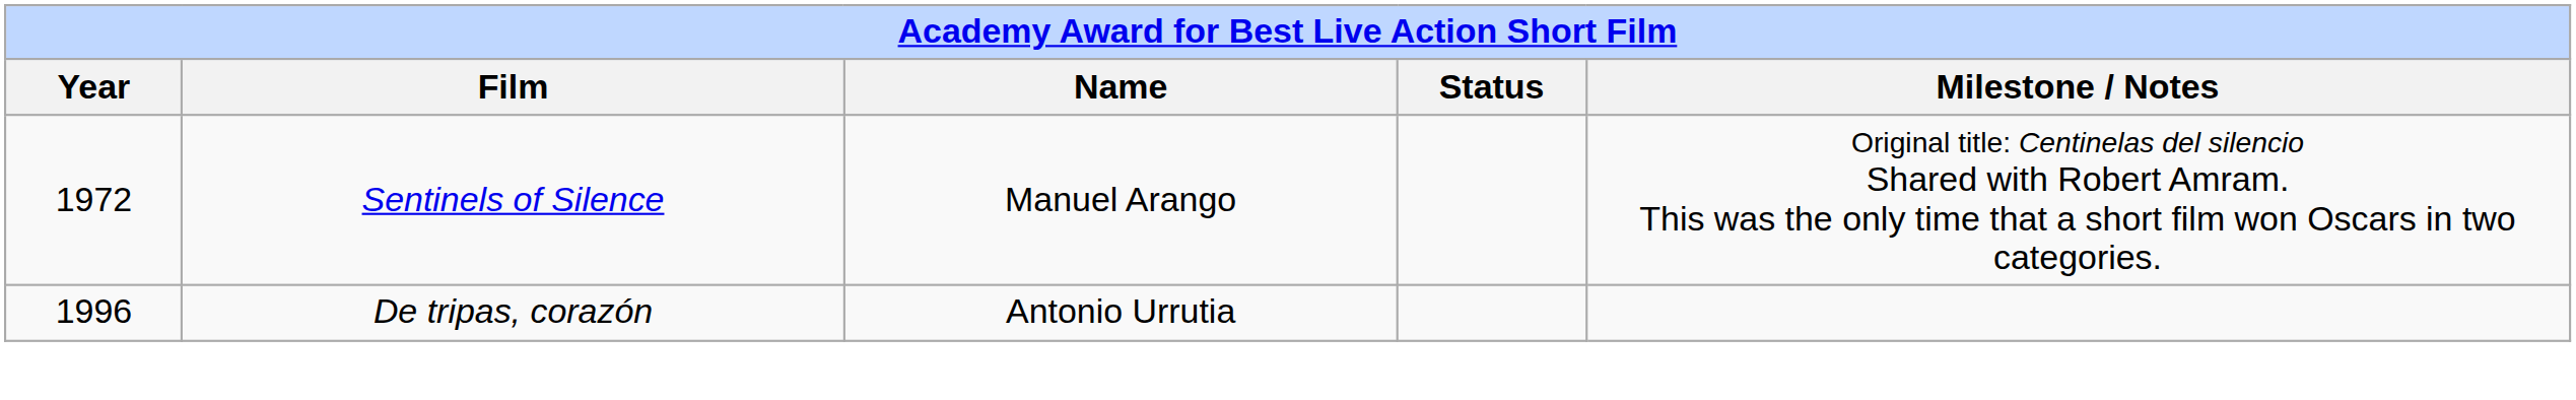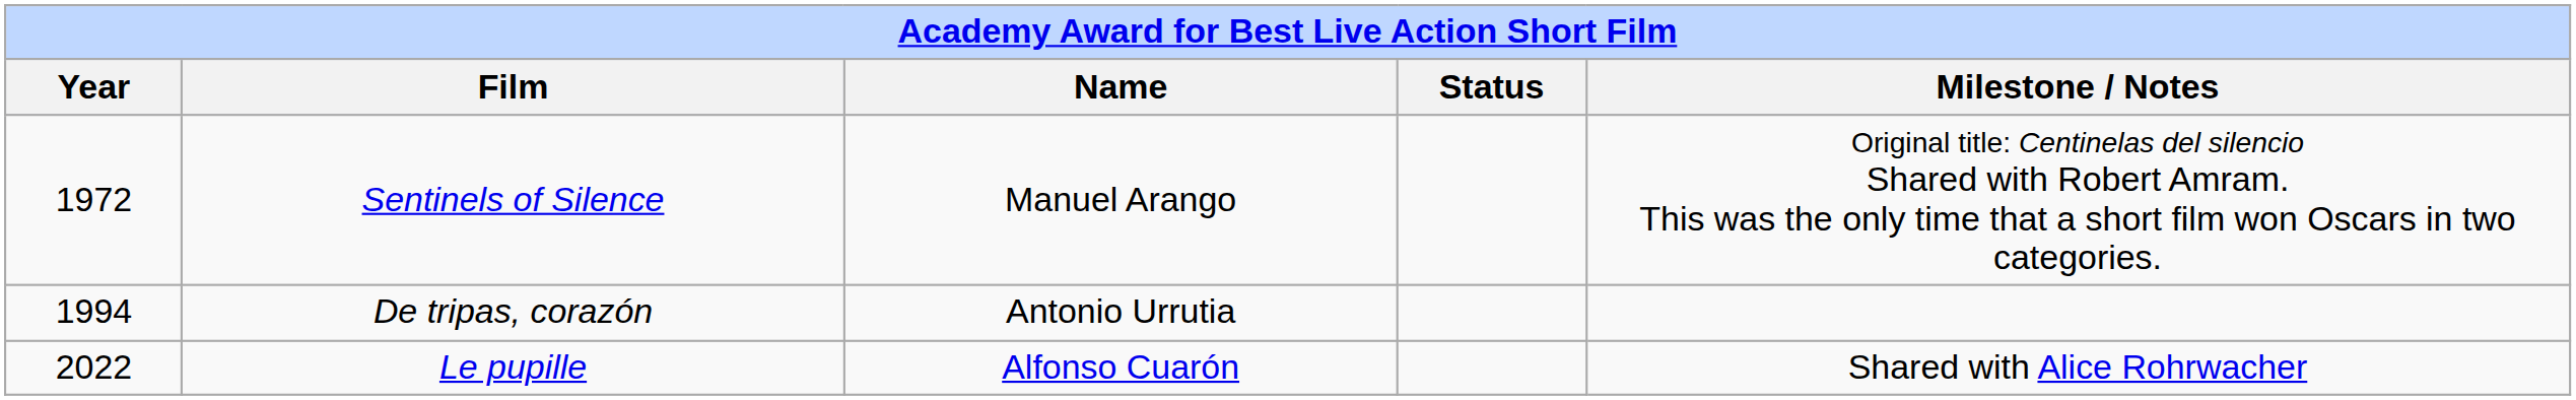De tripas, corazón | Year: 1996 -> 1994
+ row: 2022 | Le pupille | Alfonso Cuarón | Shared with Alice Rohrwacher
